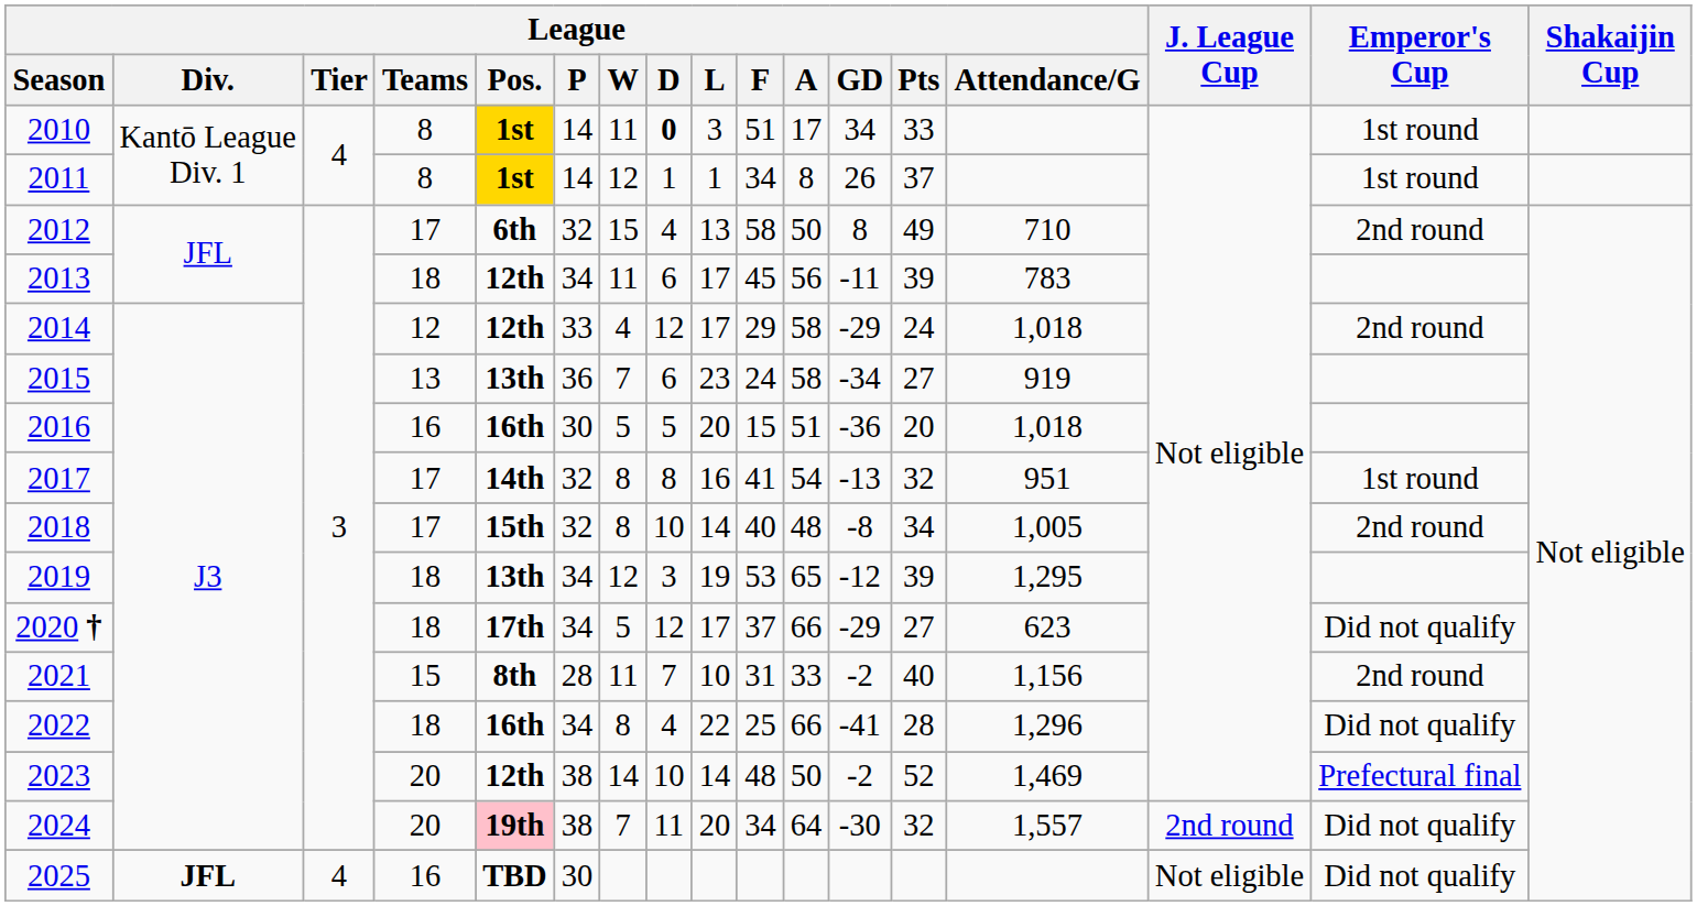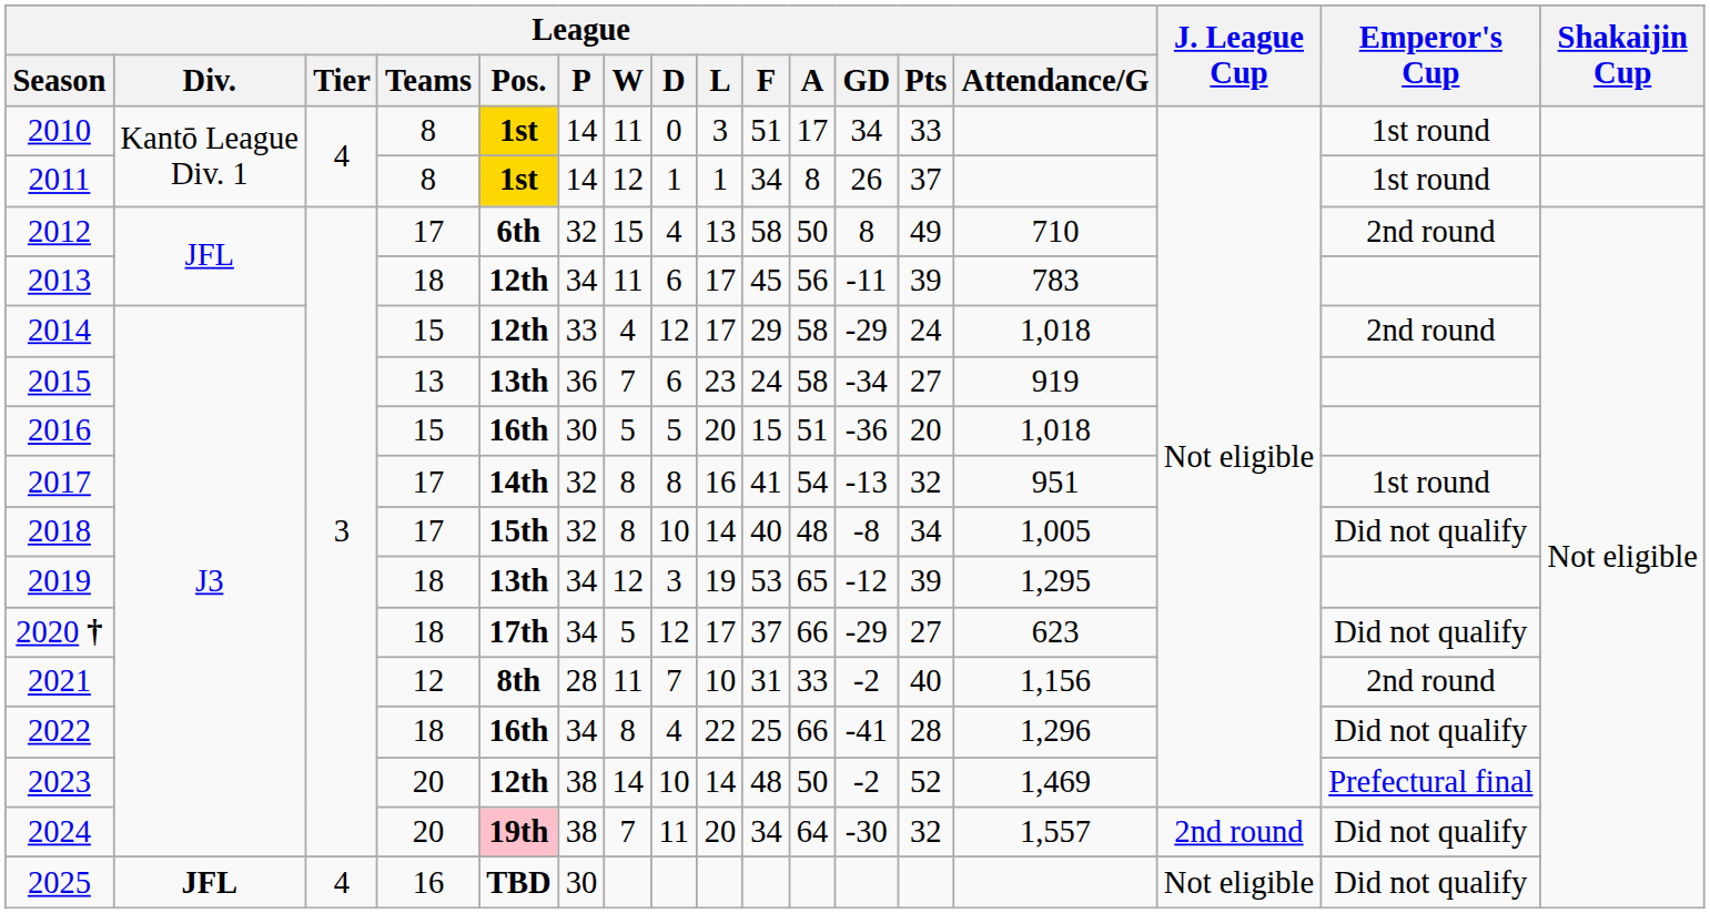2010 | League / D: bold -> normal
2014 | League / Teams: 12 -> 15
2016 | League / Teams: 16 -> 15
2018 | Emperor's Cup: 2nd round -> Did not qualify
2021 | League / Teams: 15 -> 12
